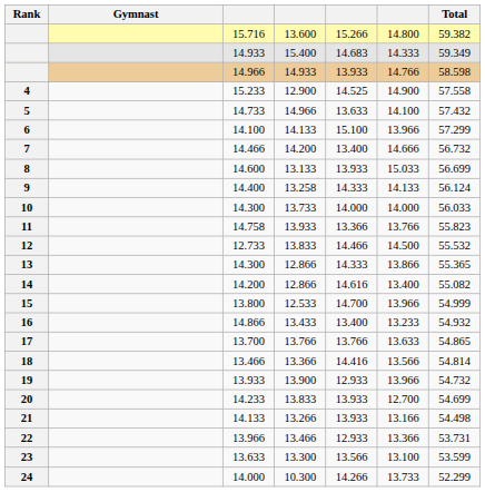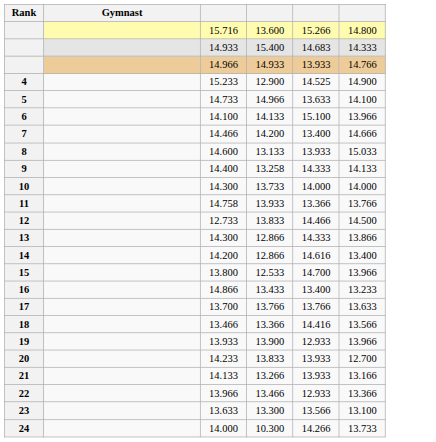- column: Total | 59.382 | 59.349 | 58.598 | 57.558 | 57.432 | 57.299 | 56.732 | 56.699 | 56.124 | 56.033 | 55.823 | 55.532 | 55.365 | 55.082 | 54.999 | 54.932 | 54.865 | 54.814 | 54.732 | 54.699 | 54.498 | 53.731 | 53.599 | 52.299
